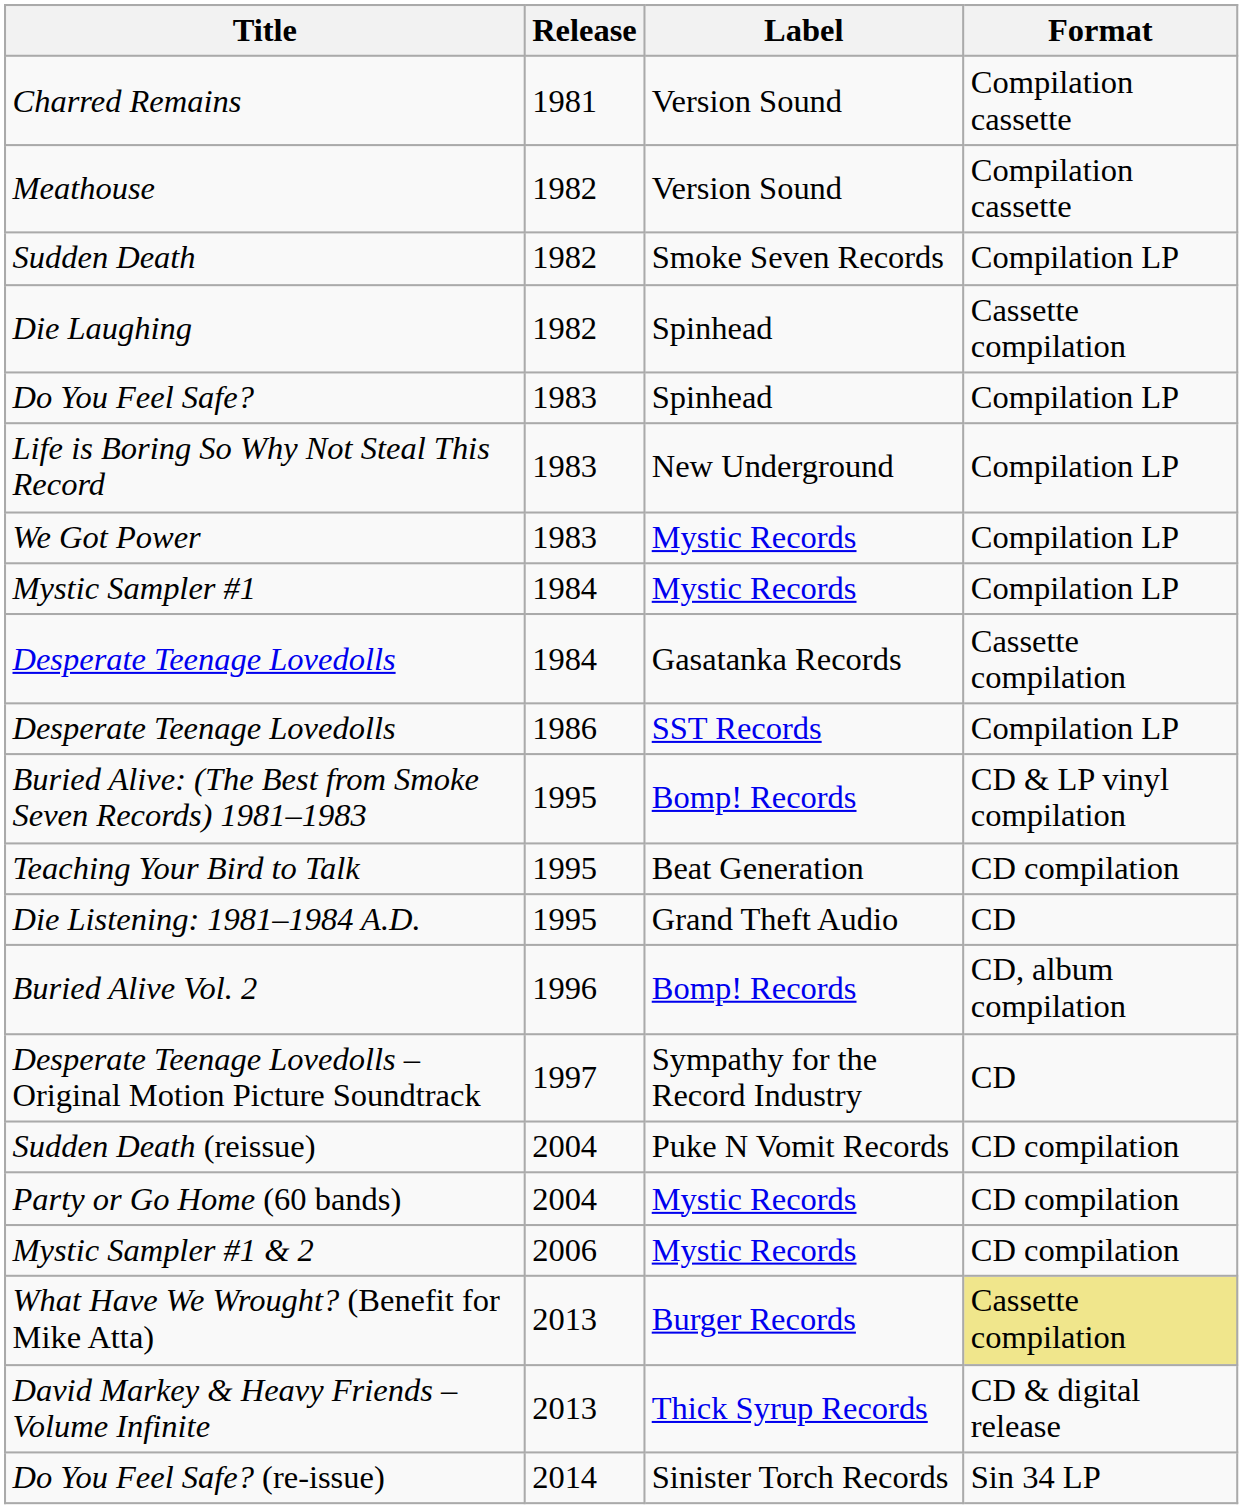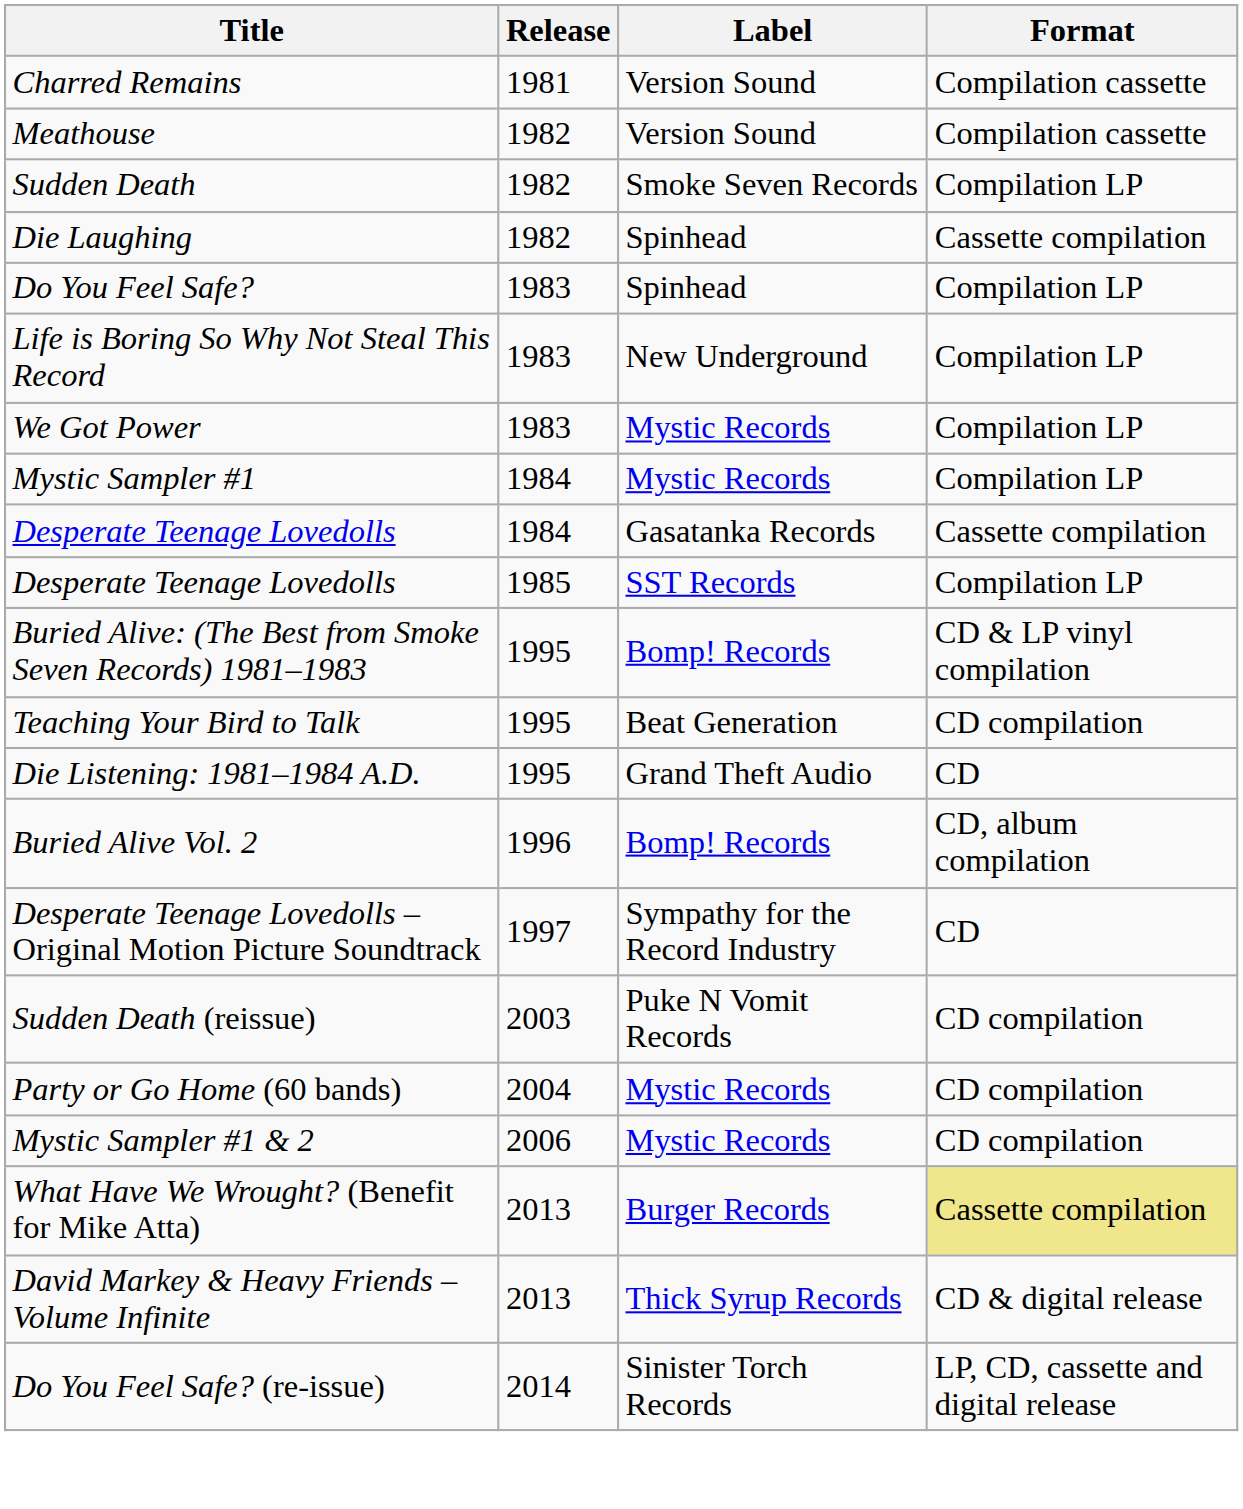Desperate Teenage Lovedolls / SST Records | Release: 1986 -> 1985
Sudden Death (reissue) | Release: 2004 -> 2003
Do You Feel Safe? (re-issue) | Format: Sin 34 LP -> LP, CD, cassette and digital release
